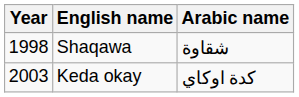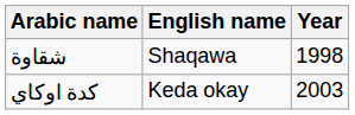columns swapped: Year <-> Arabic name
